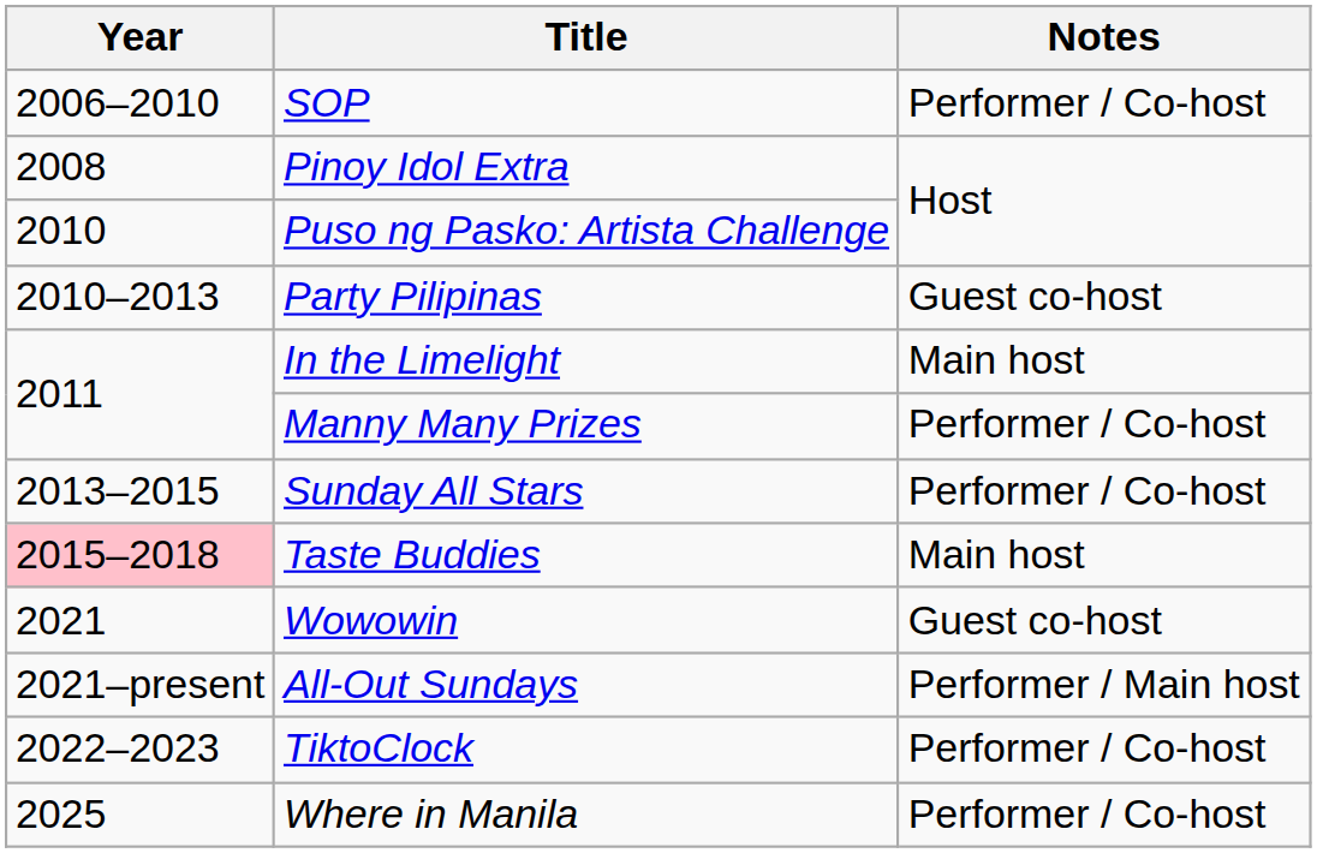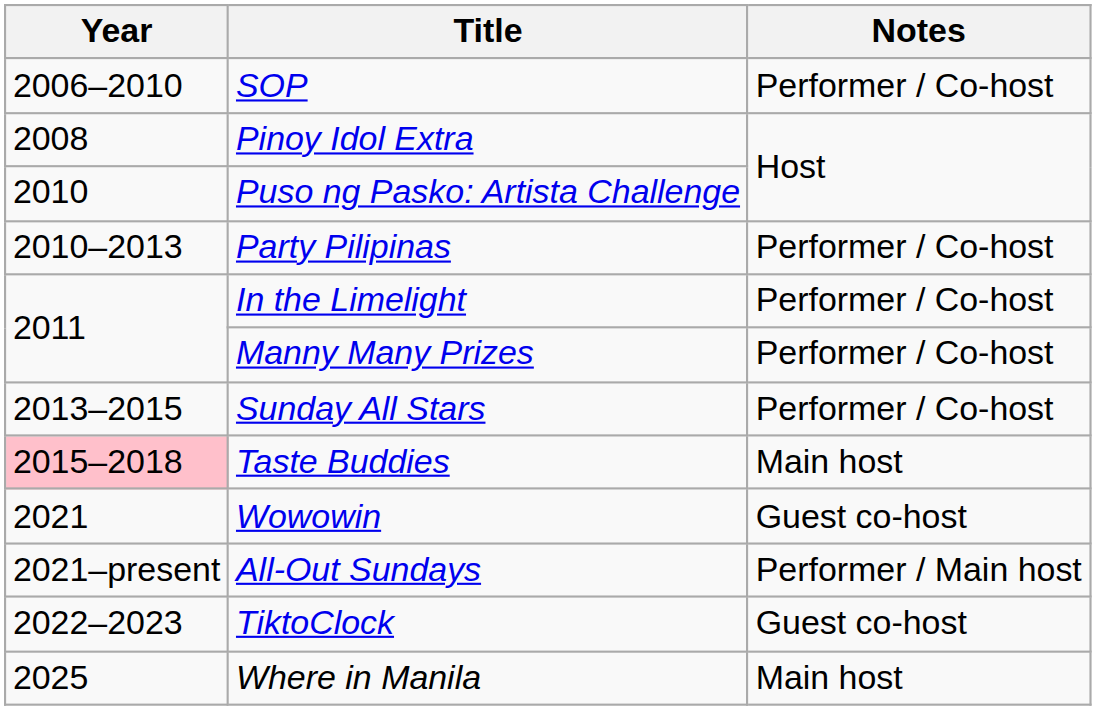Party Pilipinas | Notes: Guest co-host -> Performer / Co-host
In the Limelight | Notes: Main host -> Performer / Co-host
TiktoClock | Notes: Performer / Co-host -> Guest co-host
Where in Manila | Notes: Performer / Co-host -> Main host
